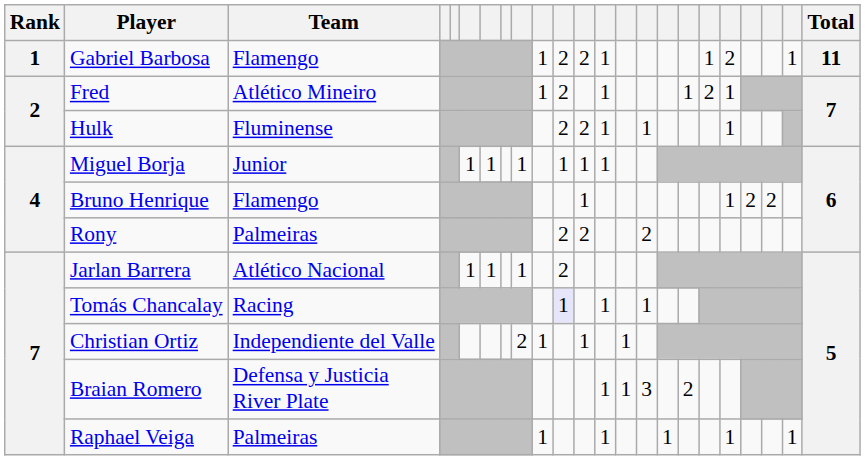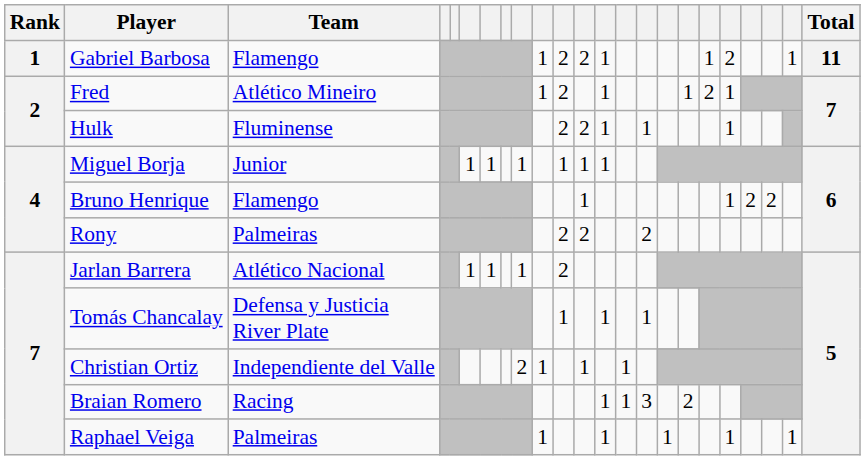Tomás Chancalay | Team: Racing -> Defensa y Justicia River Plate
Tomás Chancalay | column 11: lavender background -> no background
Braian Romero | Team: Defensa y Justicia River Plate -> Racing
